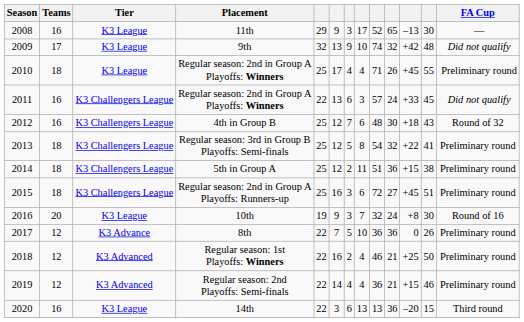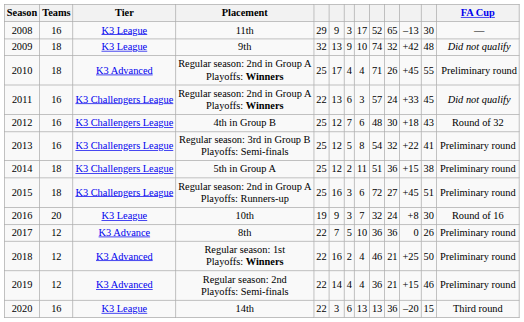9th | Teams: 17 -> 18
2010 / Regular season: 2nd in Group A Playoffs: Winners | Tier: K3 League -> K3 Advanced
Regular season: 3rd in Group B Playoffs: Semi-finals | Teams: 18 -> 16
